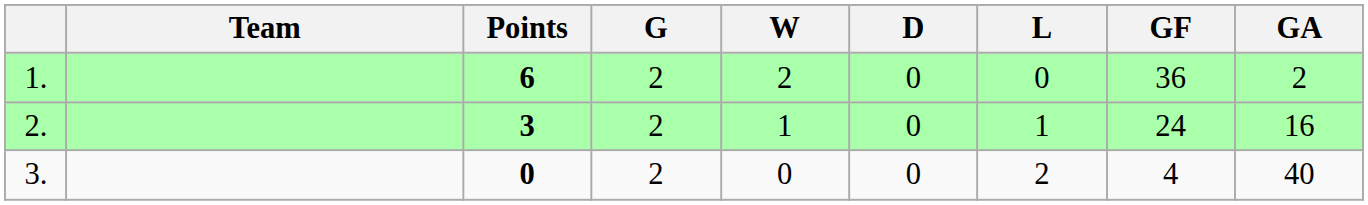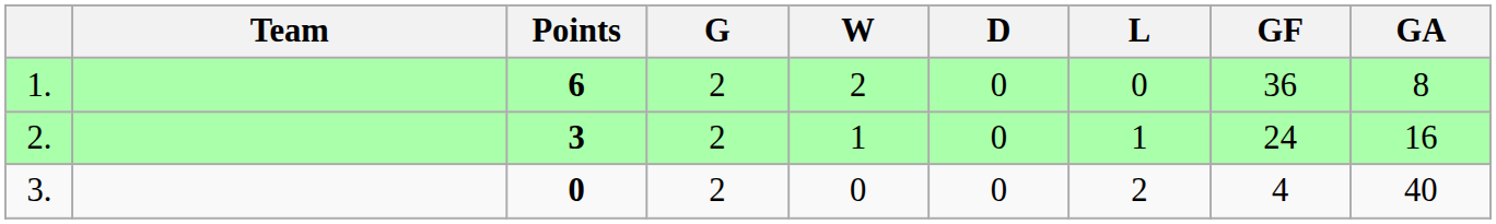1. | GA: 2 -> 8
